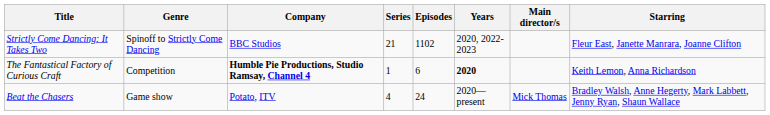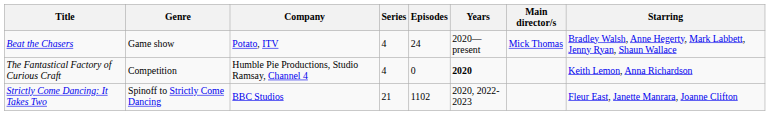rows swapped: Beat the Chasers <-> Strictly Come Dancing: It Takes Two
The Fantastical Factory of Curious Craft | Company: bold -> normal
The Fantastical Factory of Curious Craft | Series: 1 -> 4
The Fantastical Factory of Curious Craft | Episodes: 6 -> 0
